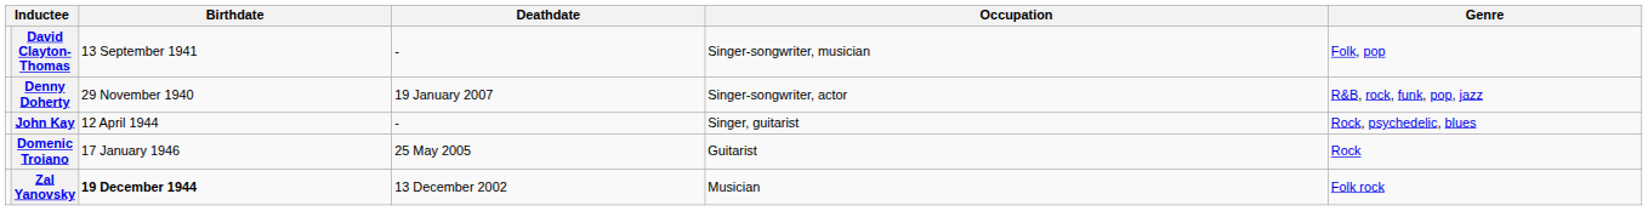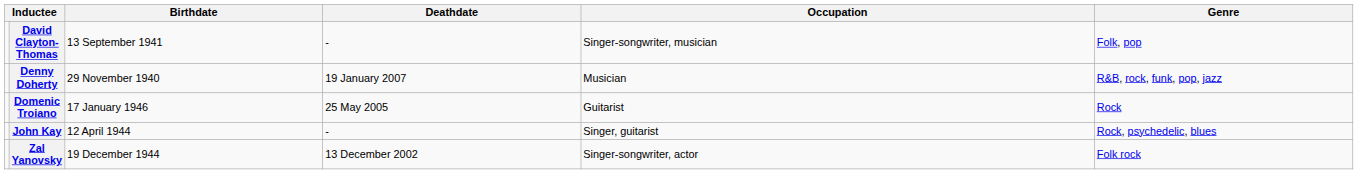Denny Doherty | Occupation: Singer-songwriter, actor -> Musician
rows swapped: John Kay <-> Domenic Troiano
Zal Yanovsky | Birthdate: bold -> normal
Zal Yanovsky | Occupation: Musician -> Singer-songwriter, actor
